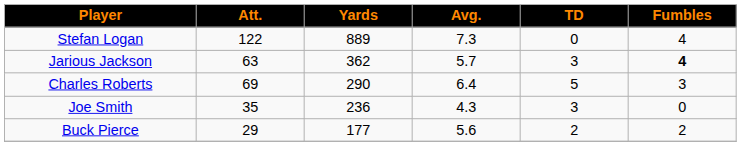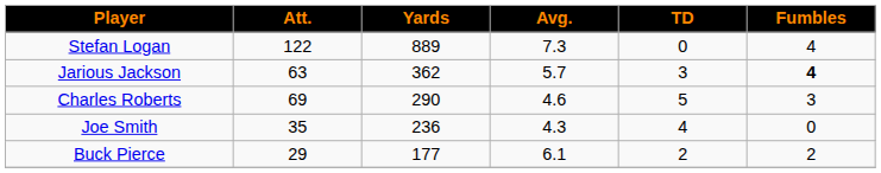Charles Roberts | Avg.: 6.4 -> 4.6
Joe Smith | TD: 3 -> 4
Buck Pierce | Avg.: 5.6 -> 6.1
